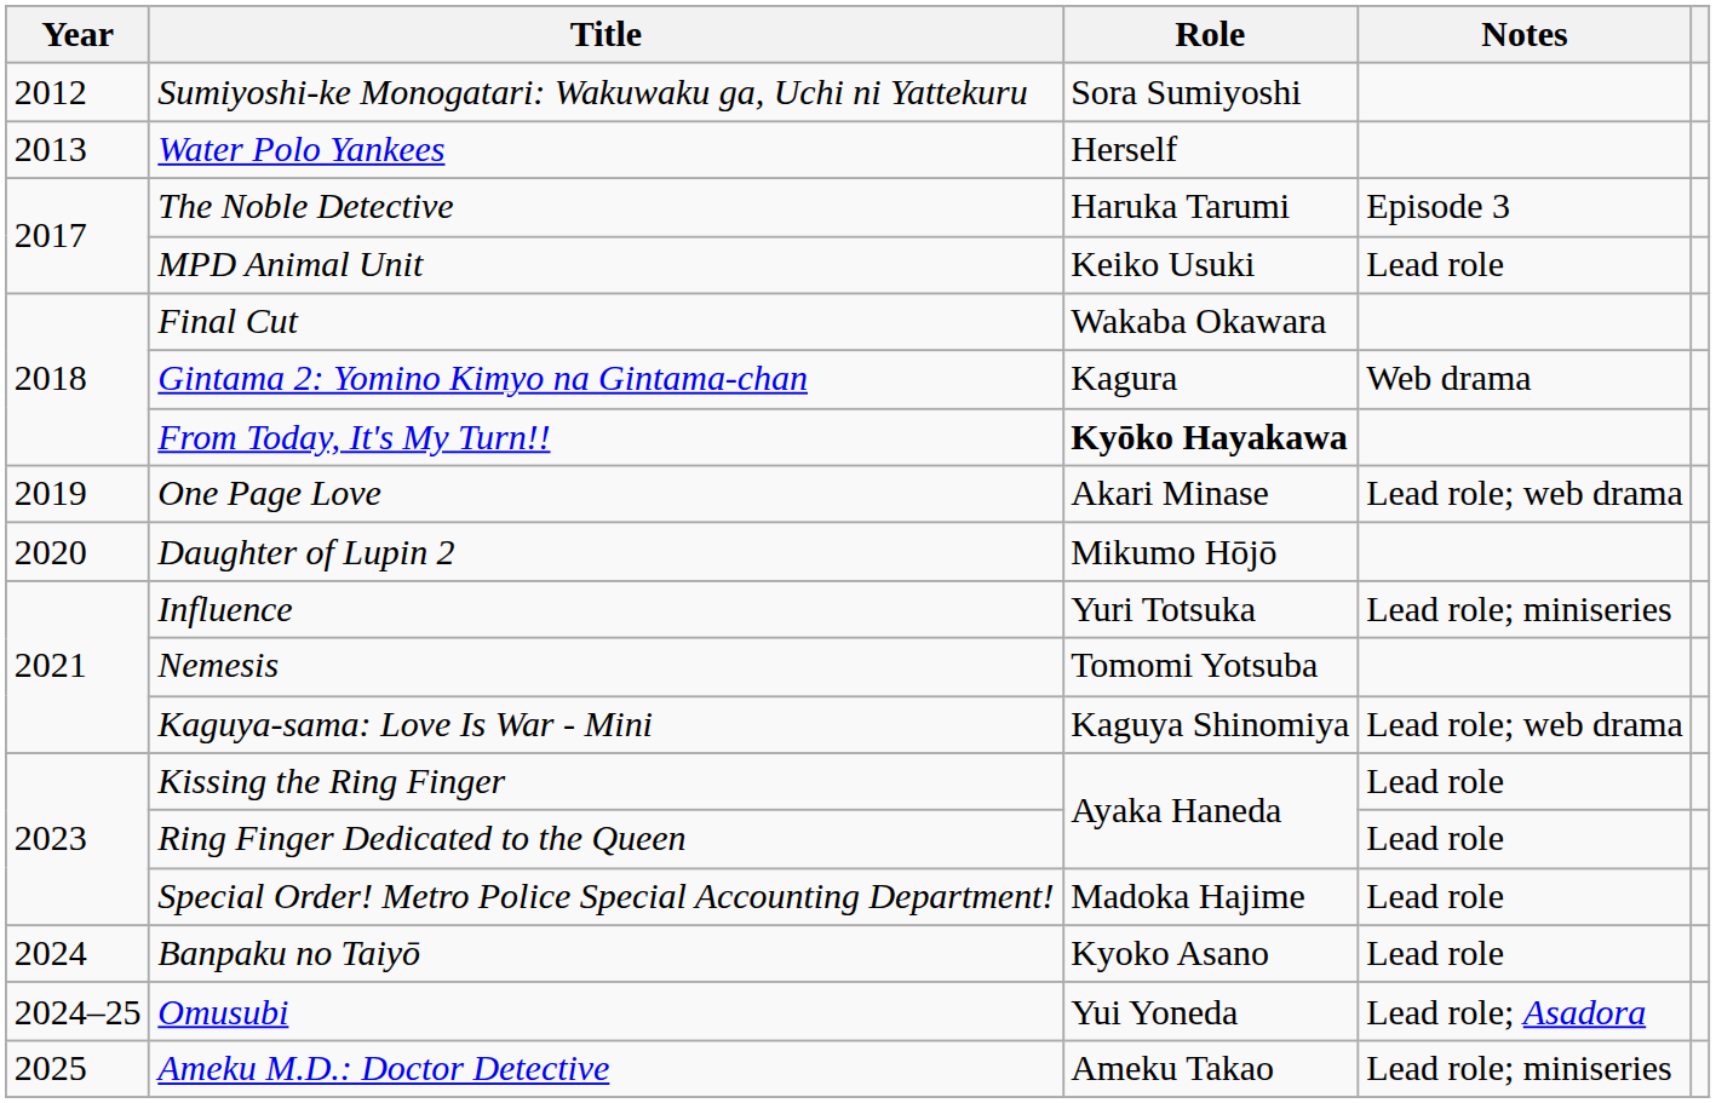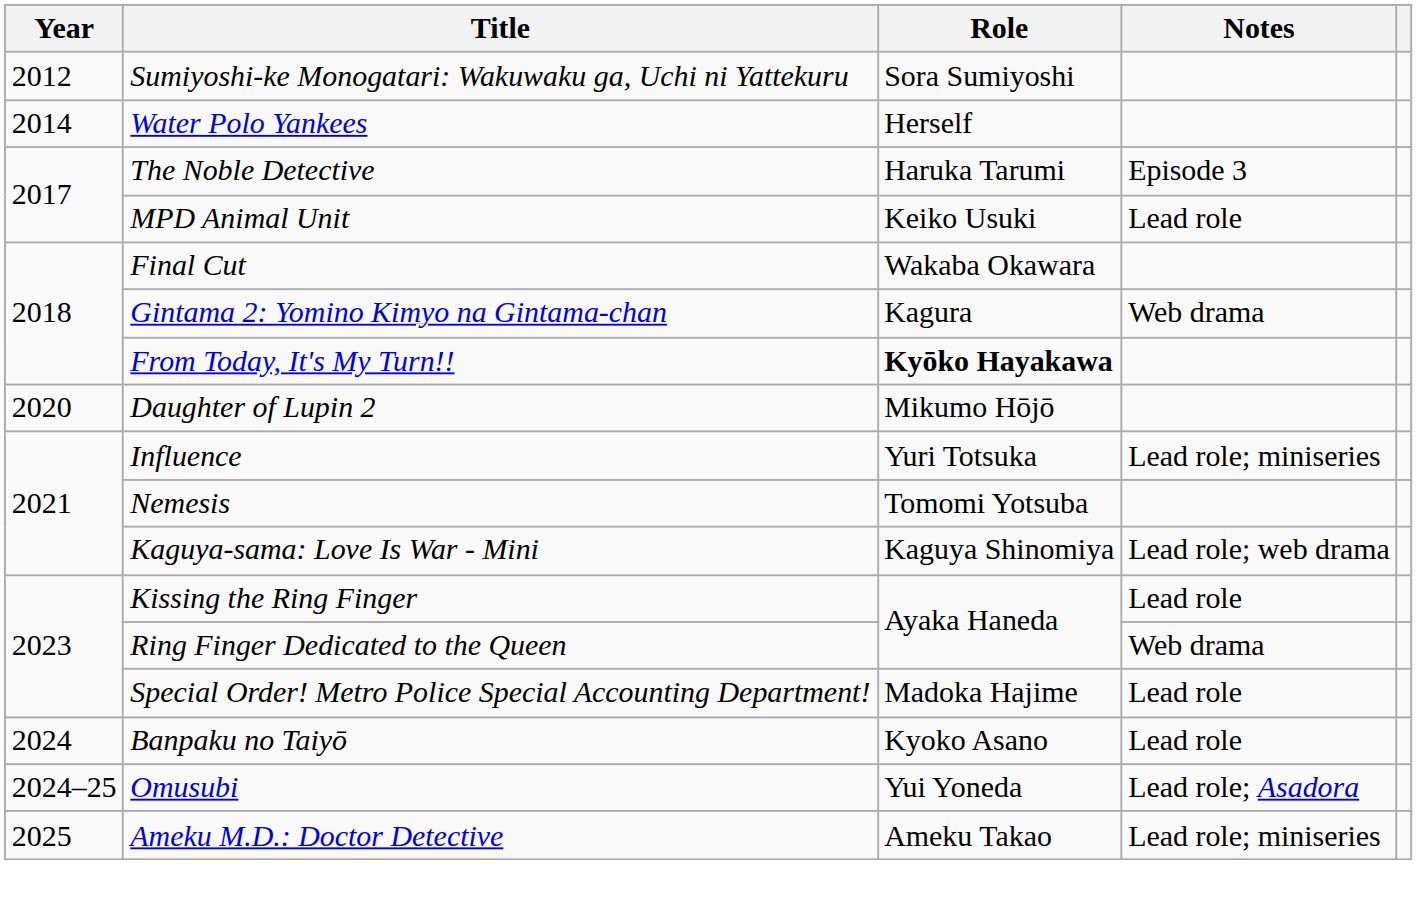Water Polo Yankees | Year: 2013 -> 2014
- row: 2019 | One Page Love | Akari Minase | Lead role; web drama
Ring Finger Dedicated to the Queen | Notes: Lead role -> Web drama
